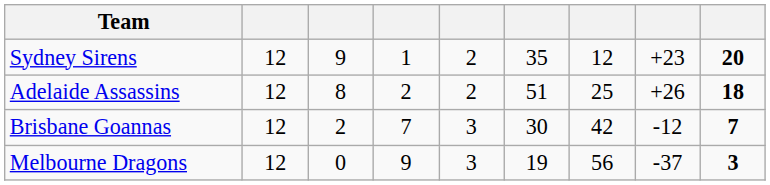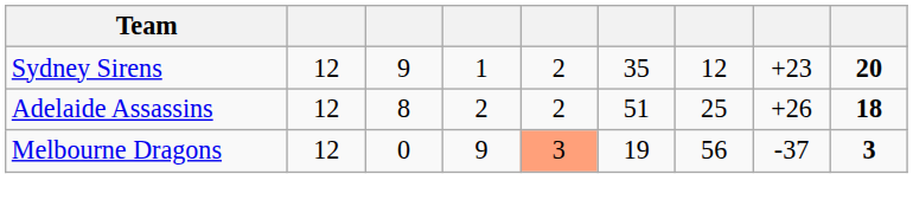- row: Brisbane Goannas | 12 | 2 | 7 | 3 | 30 | 42 | -12 | 7
Melbourne Dragons | column 5: no background -> lightsalmon background
